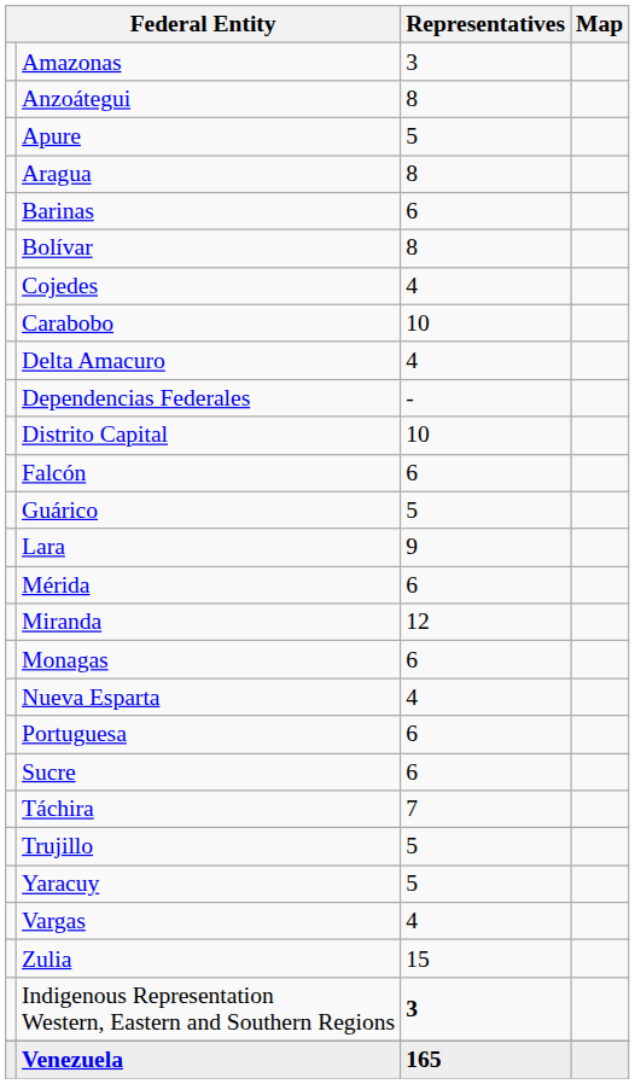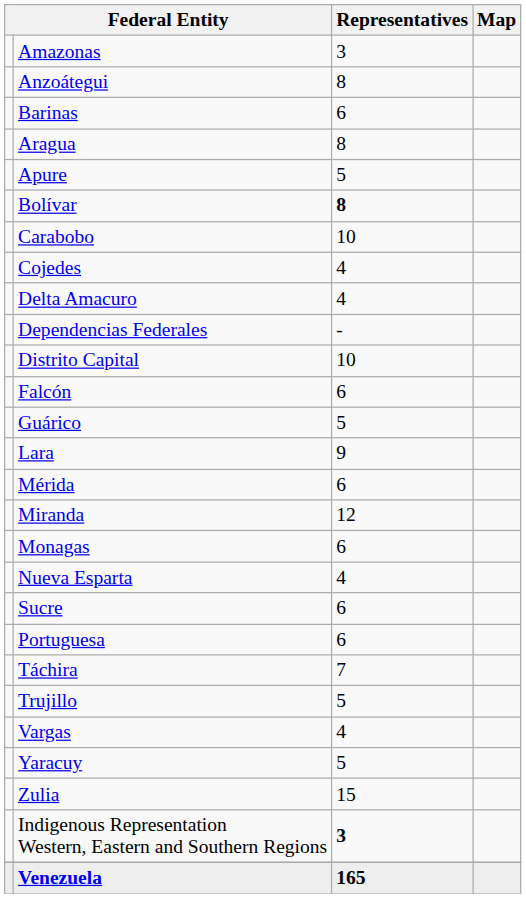rows swapped: Apure <-> Barinas
Bolívar | Representatives: normal -> bold
rows swapped: Carabobo <-> Cojedes
rows swapped: Portuguesa <-> Sucre
rows swapped: Vargas <-> Yaracuy
